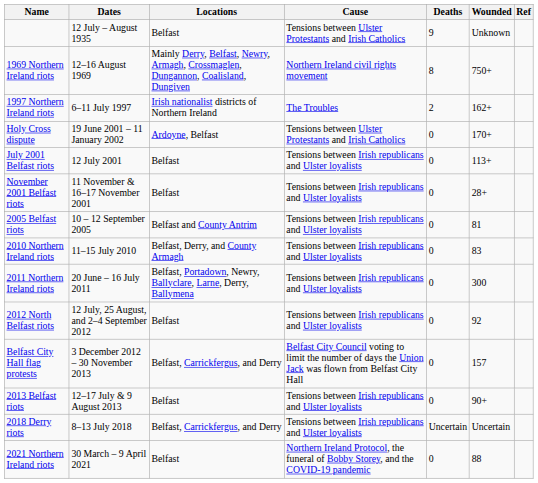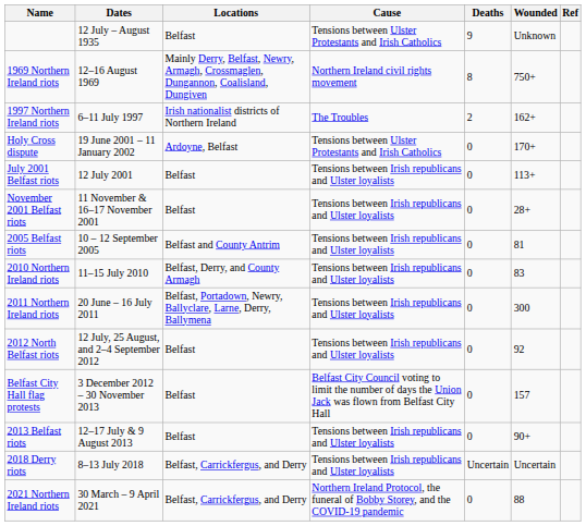Belfast City Hall flag protests | Locations: Belfast, Carrickfergus, and Derry -> Belfast
2021 Northern Ireland riots | Locations: Belfast -> Belfast, Carrickfergus, and Derry
